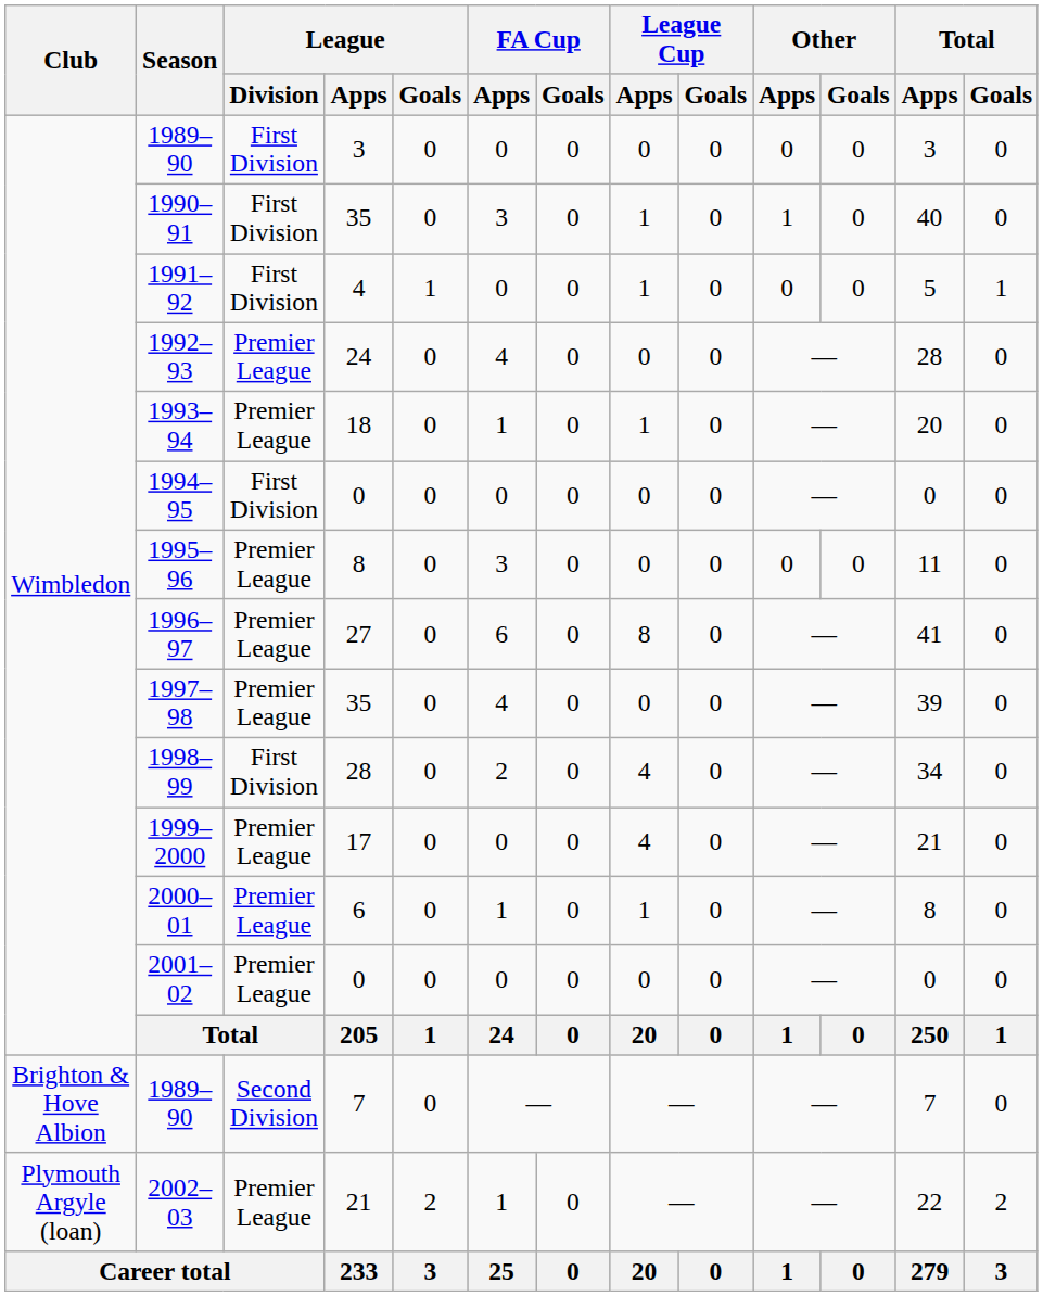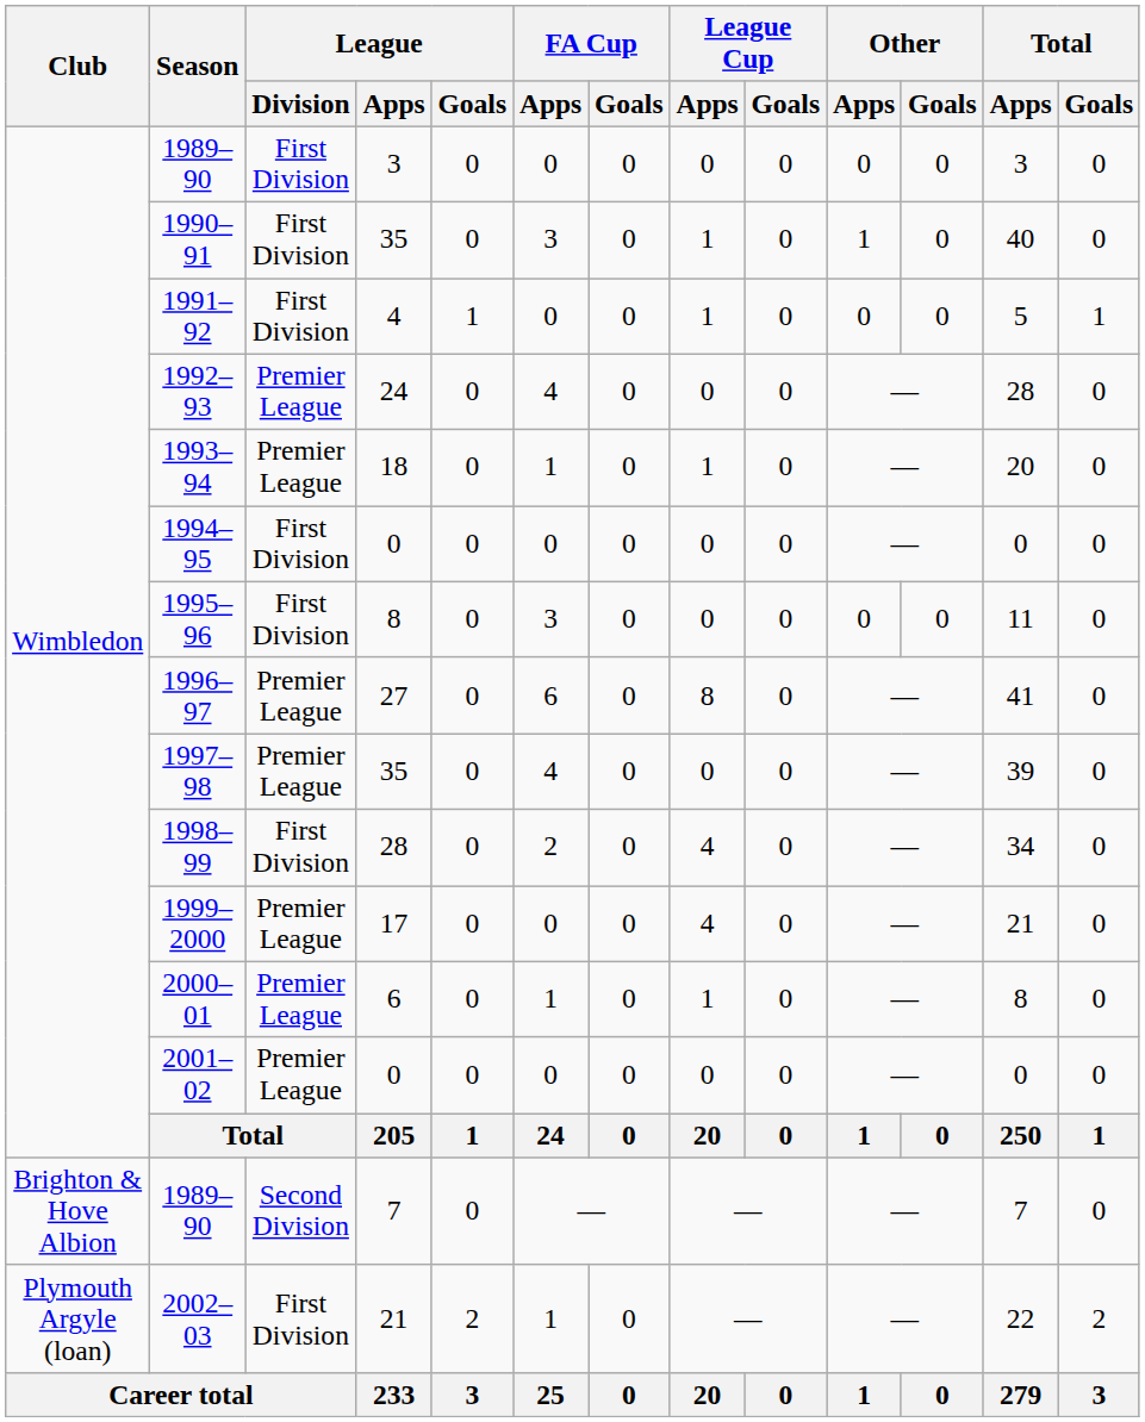1995–96 | League / Division: Premier League -> First Division
2002–03 | League / Division: Premier League -> First Division
